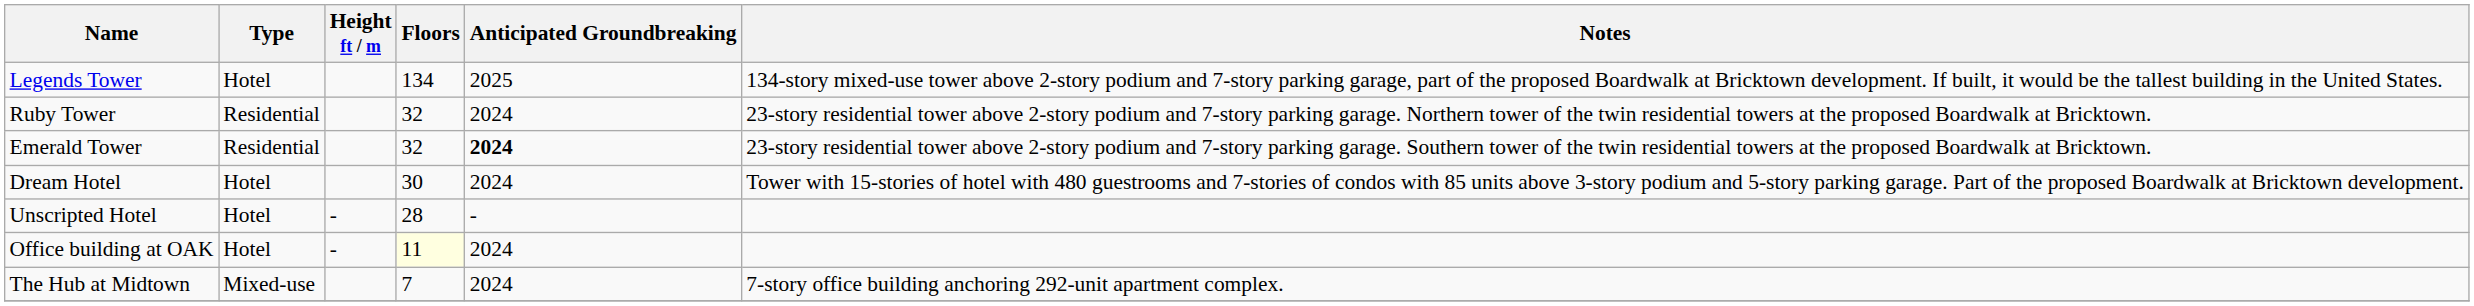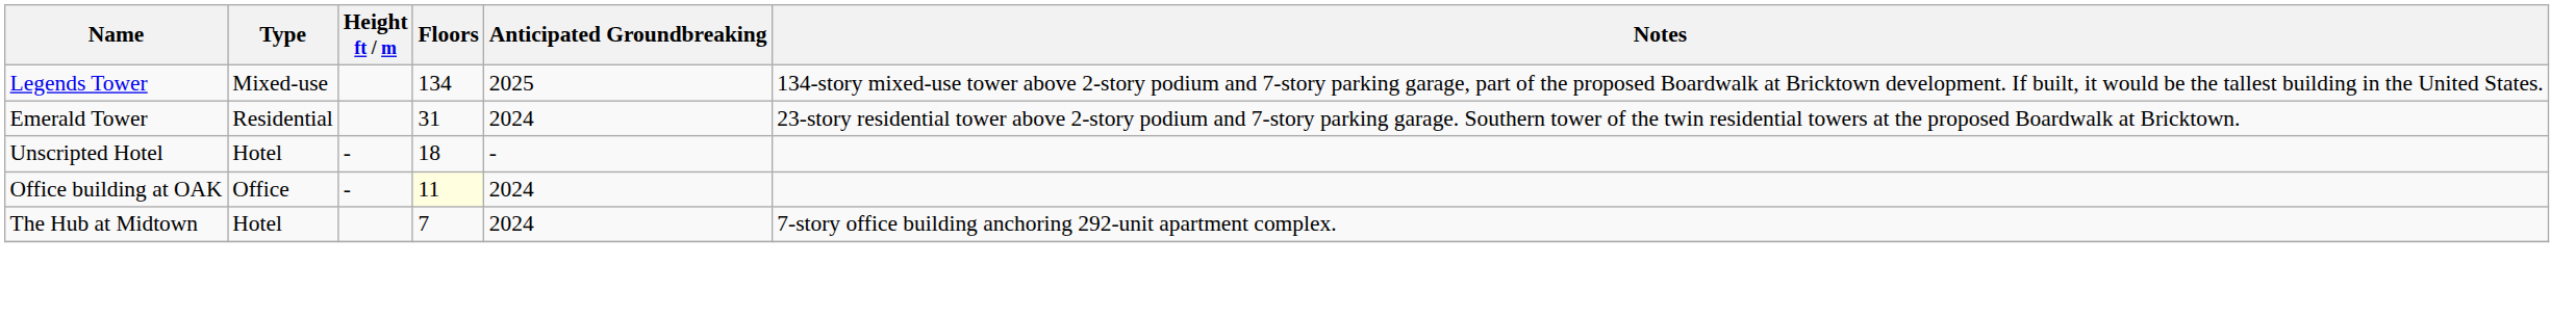Legends Tower | Type: Hotel -> Mixed-use
- row: Ruby Tower | Residential | 32 | 2024 | 23-story residential tower above 2-story podium and 7-story parking garage. Northern tower of the twin residential towers at the proposed Boardwalk at Bricktown.
Emerald Tower | Floors: 32 -> 31
Emerald Tower | Anticipated Groundbreaking: bold -> normal
- row: Dream Hotel | Hotel | 30 | 2024 | Tower with 15-stories of hotel with 480 guestrooms and 7-stories of condos with 85 units above 3-story podium and 5-story parking garage. Part of the proposed Boardwalk at Bricktown development.
Unscripted Hotel | Floors: 28 -> 18
Office building at OAK | Type: Hotel -> Office
The Hub at Midtown | Type: Mixed-use -> Hotel
